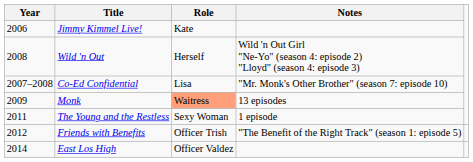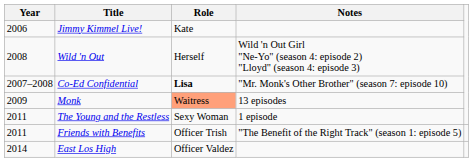Co-Ed Confidential | Role: normal -> bold
Friends with Benefits | Year: 2012 -> 2011
